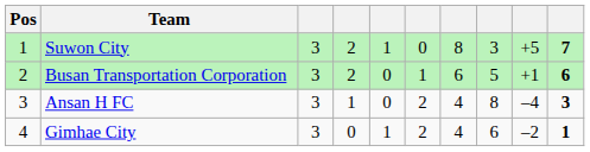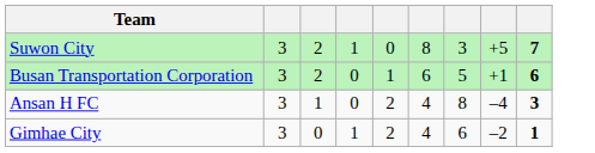- column: Pos | 1 | 2 | 3 | 4
